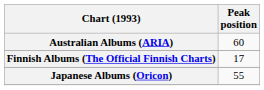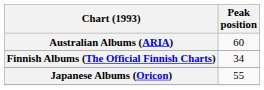Finnish Albums (The Official Finnish Charts) | Peak position: 17 -> 34
